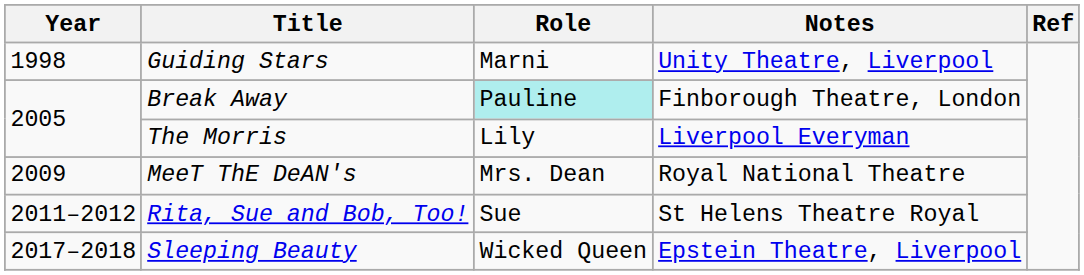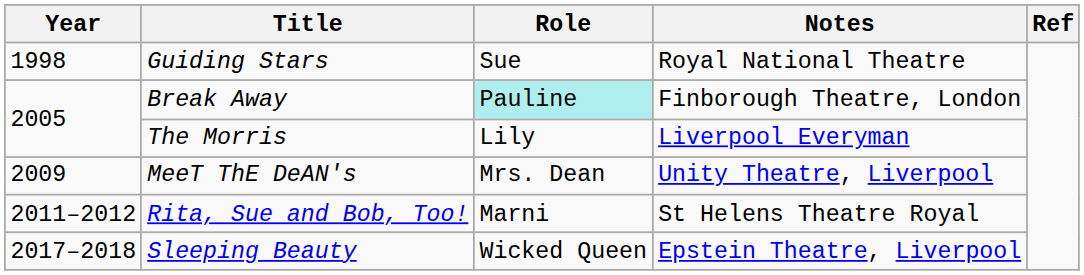Guiding Stars | Role: Marni -> Sue
Guiding Stars | Notes: Unity Theatre, Liverpool -> Royal National Theatre
MeeT ThE DeAN's | Notes: Royal National Theatre -> Unity Theatre, Liverpool
Rita, Sue and Bob, Too! | Role: Sue -> Marni
